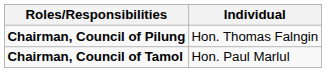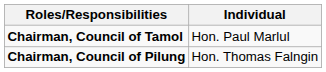rows swapped: Chairman, Council of Pilung <-> Chairman, Council of Tamol
